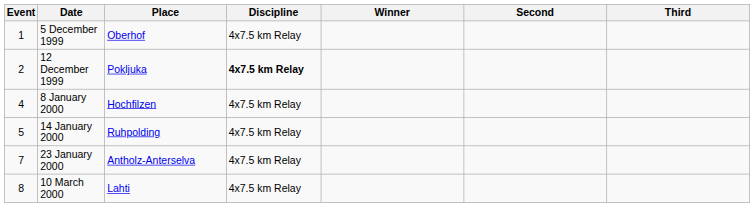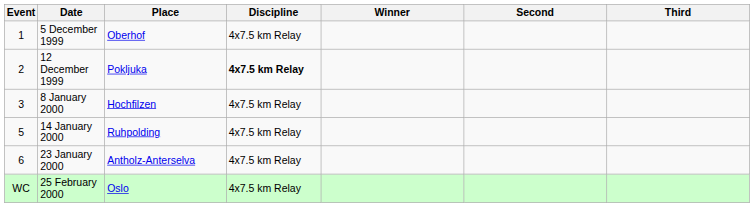8 January 2000 | Event: 4 -> 3
23 January 2000 | Event: 7 -> 6
+ row: WC | 25 February 2000 | Oslo | 4x7.5 km Relay
- row: 8 | 10 March 2000 | Lahti | 4x7.5 km Relay
